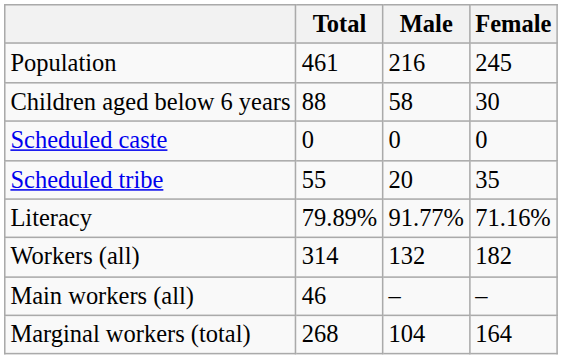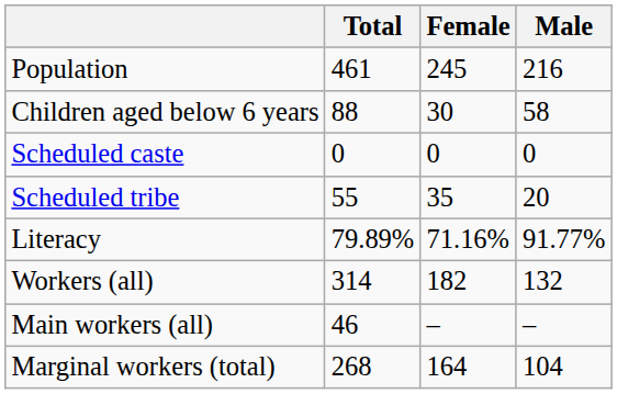columns swapped: Male <-> Female
